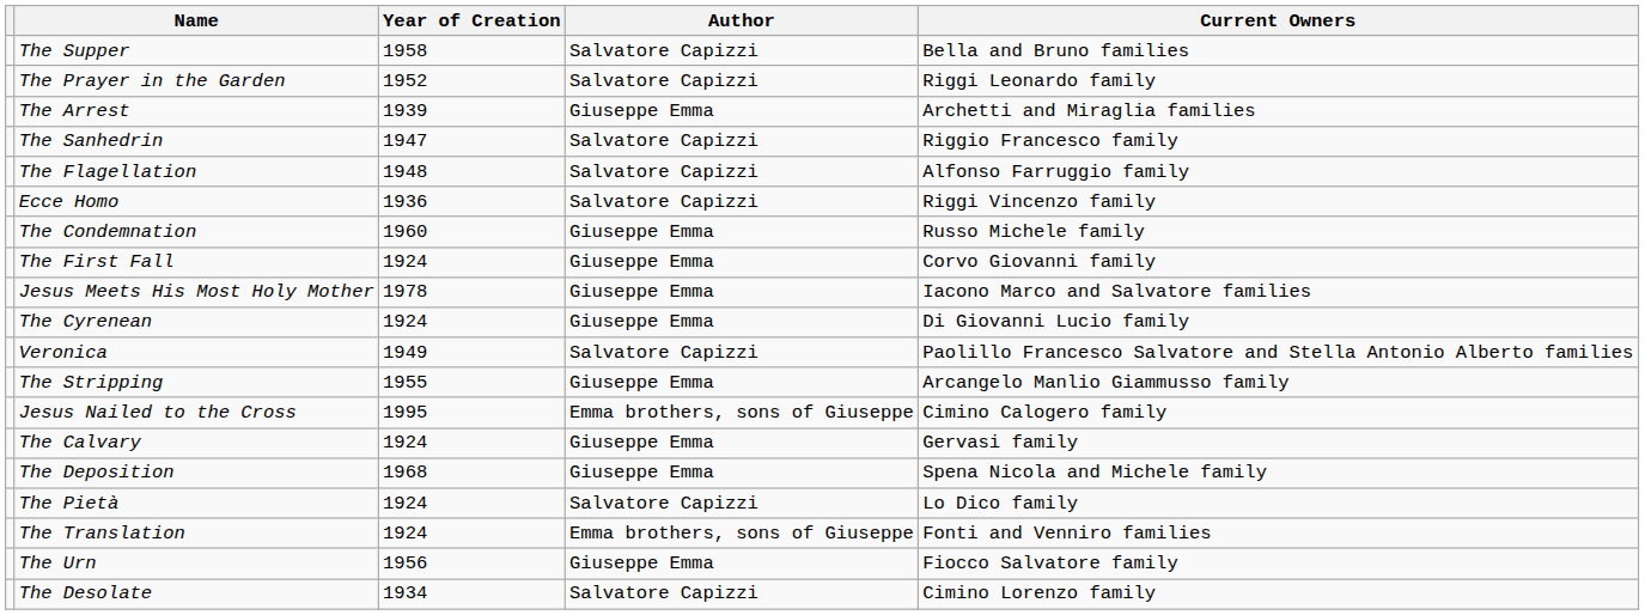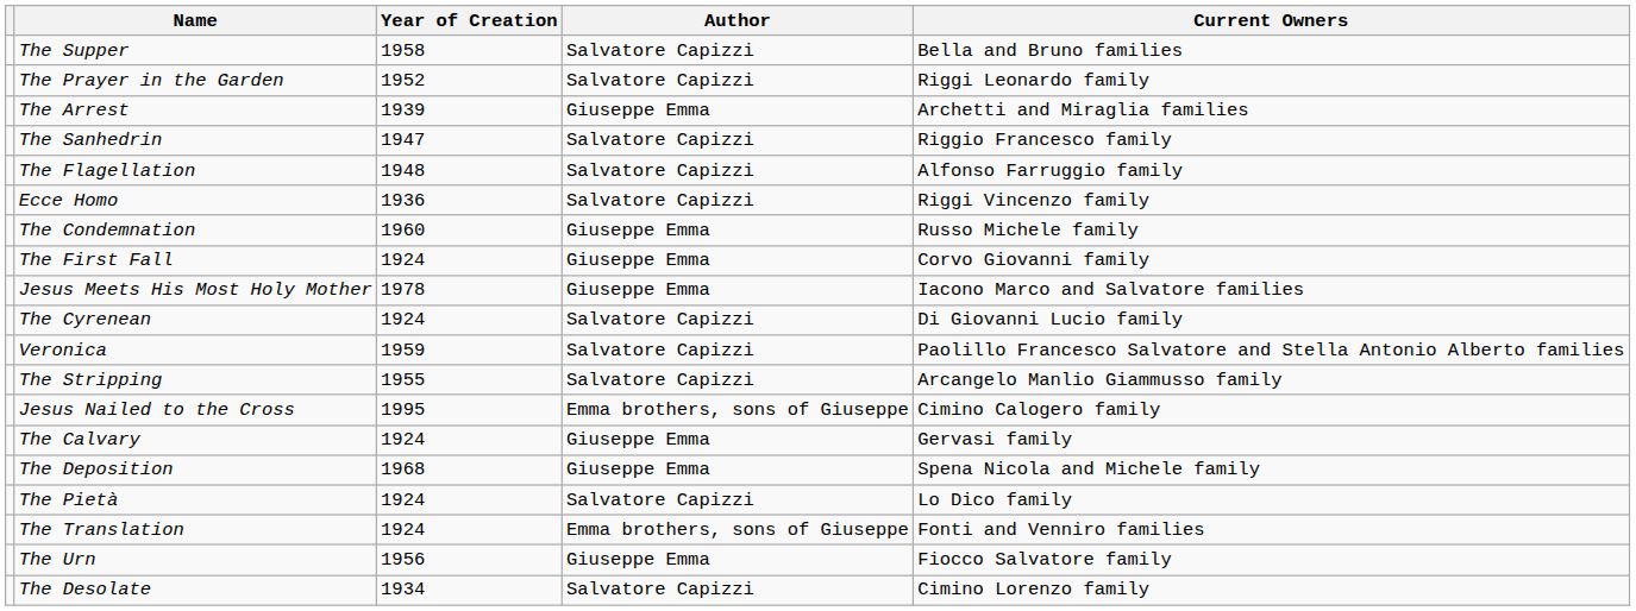The Cyrenean | Author: Giuseppe Emma -> Salvatore Capizzi
Veronica | Year of Creation: 1949 -> 1959
The Stripping | Author: Giuseppe Emma -> Salvatore Capizzi
